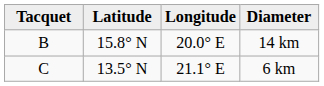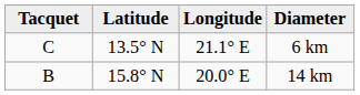rows swapped: 14 km <-> 6 km
